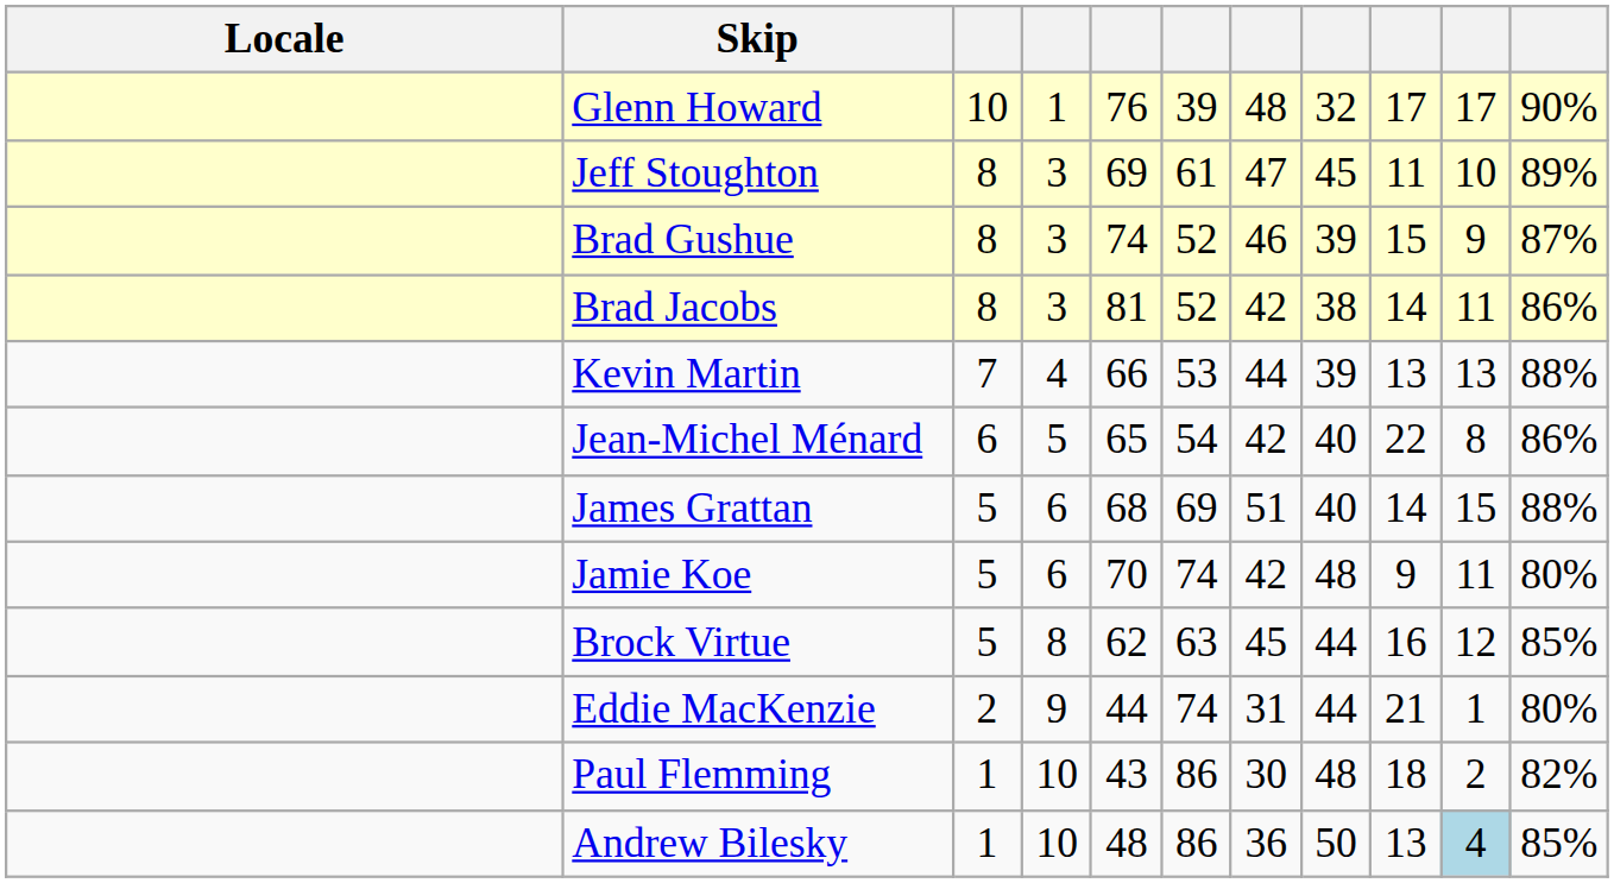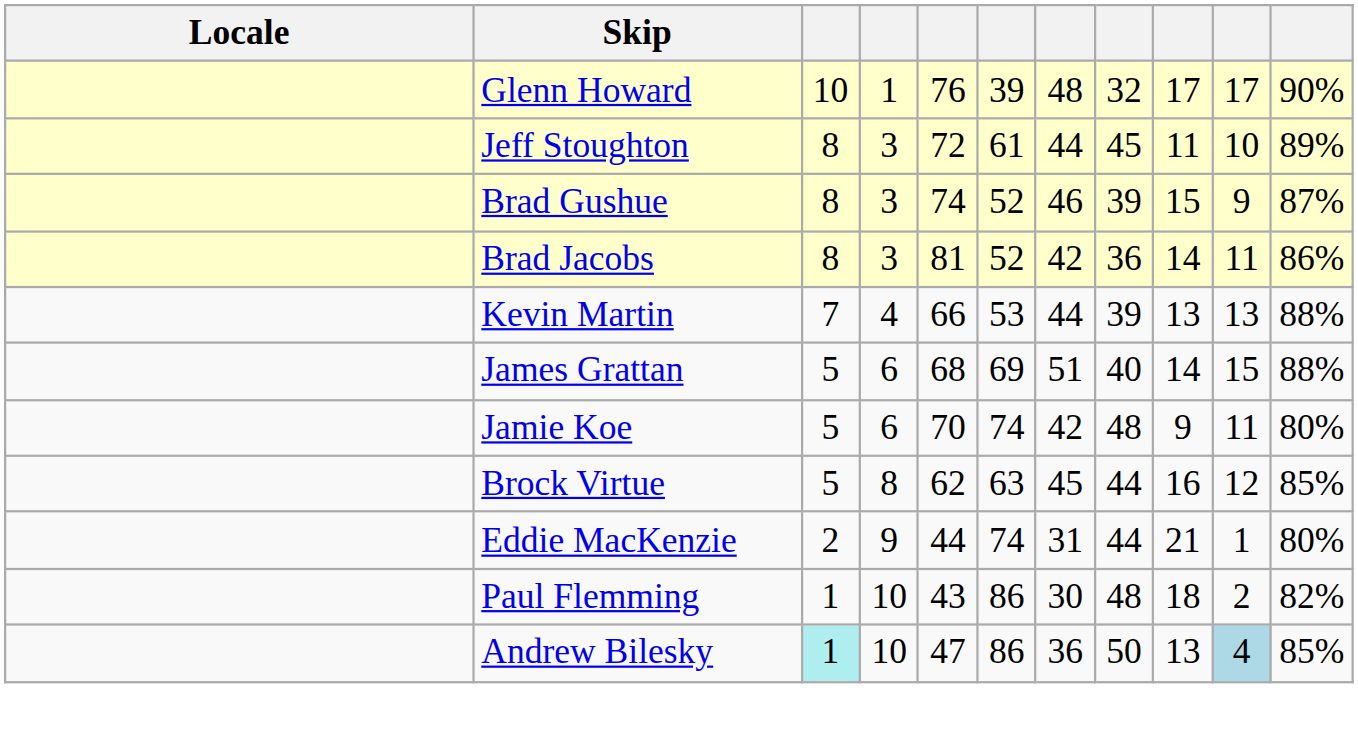Jeff Stoughton | column 5: 69 -> 72
Jeff Stoughton | column 7: 47 -> 44
Brad Jacobs | column 8: 38 -> 36
- row: Jean-Michel Ménard | 6 | 5 | 65 | 54 | 42 | 40 | 22 | 8 | 86%
Andrew Bilesky | column 3: no background -> paleturquoise background
Andrew Bilesky | column 5: 48 -> 47
